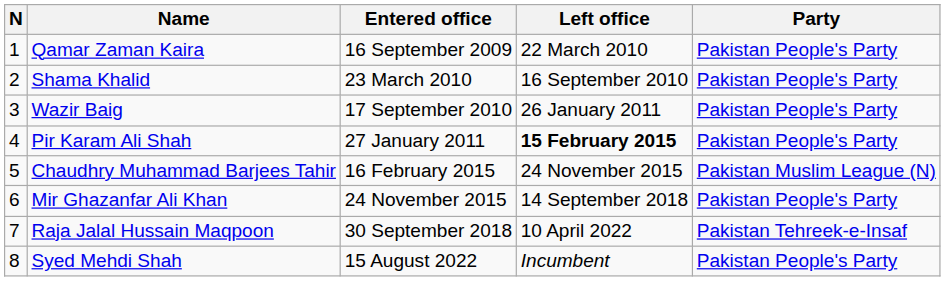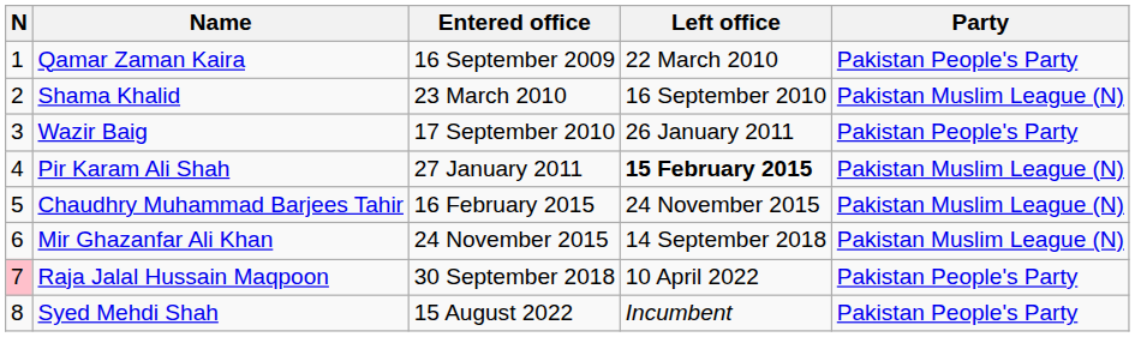Shama Khalid | Party: Pakistan People's Party -> Pakistan Muslim League (N)
Pir Karam Ali Shah | Party: Pakistan People's Party -> Pakistan Muslim League (N)
Mir Ghazanfar Ali Khan | Party: Pakistan People's Party -> Pakistan Muslim League (N)
Raja Jalal Hussain Maqpoon | N: no background -> pink background
Raja Jalal Hussain Maqpoon | Party: Pakistan Tehreek-e-Insaf -> Pakistan People's Party
